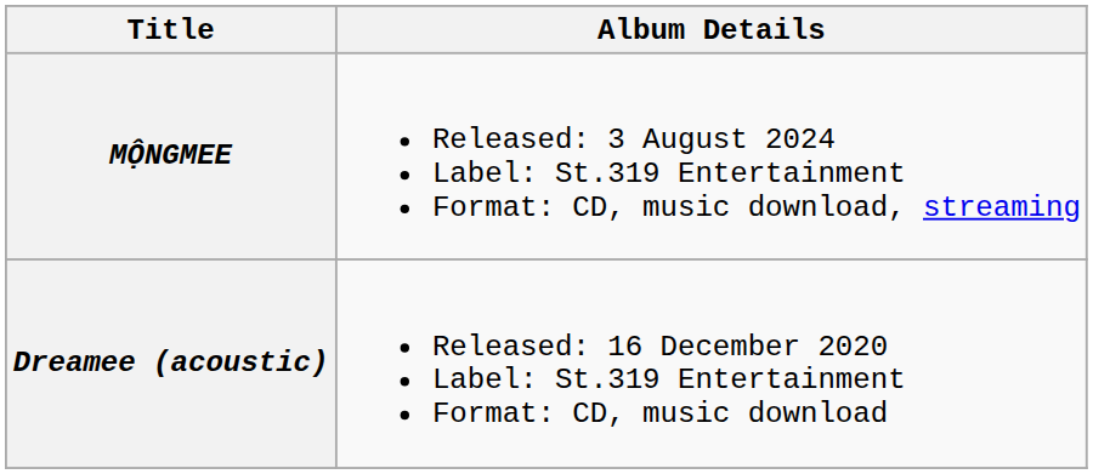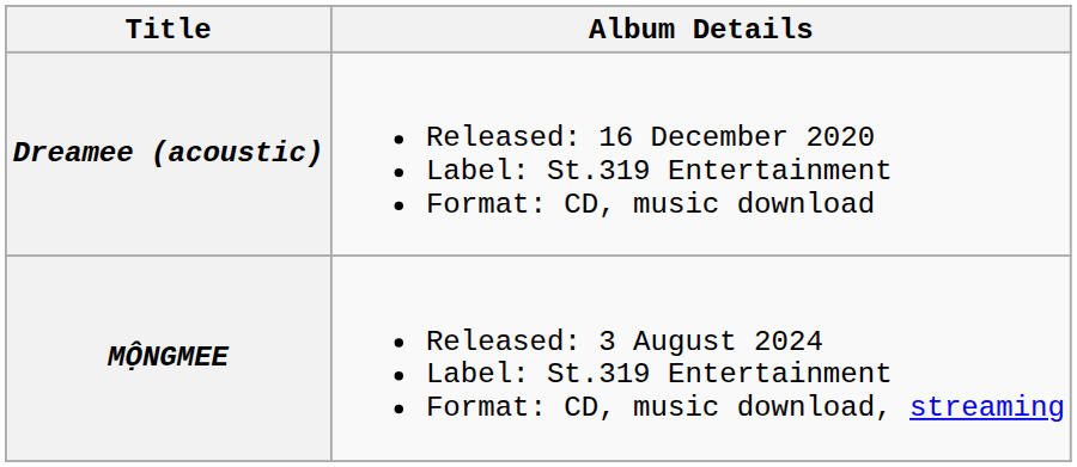rows swapped: Dreamee (acoustic) <-> MỘNGMEE
